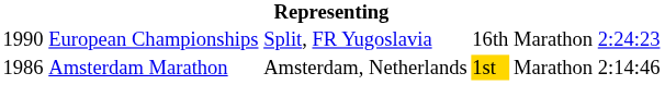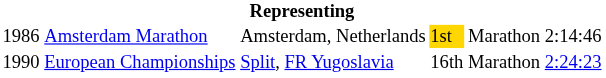rows swapped: Amsterdam Marathon <-> European Championships
